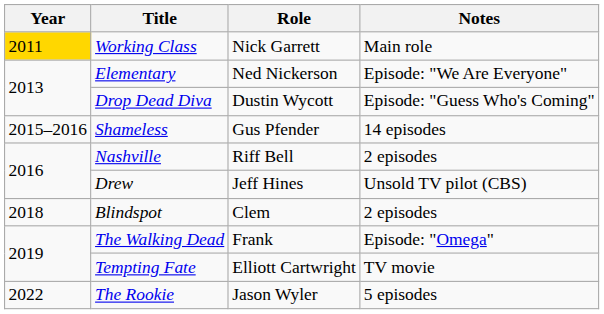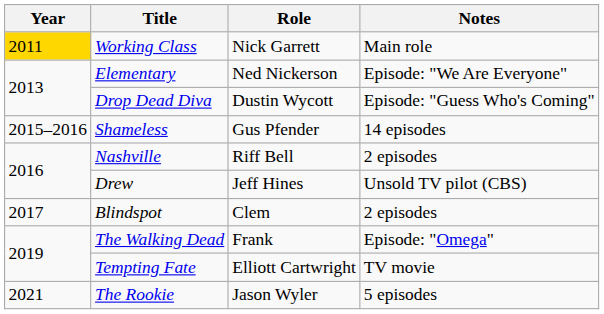Blindspot | Year: 2018 -> 2017
The Rookie | Year: 2022 -> 2021
